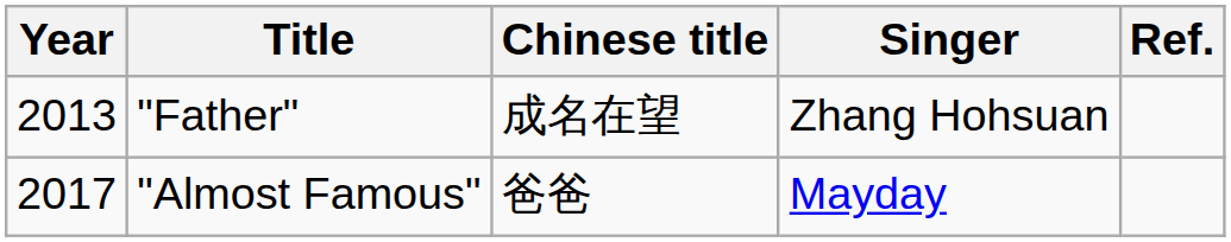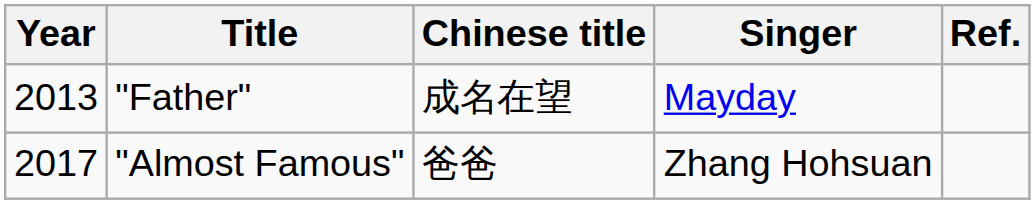"Father" | Singer: Zhang Hohsuan -> Mayday
"Almost Famous" | Singer: Mayday -> Zhang Hohsuan
